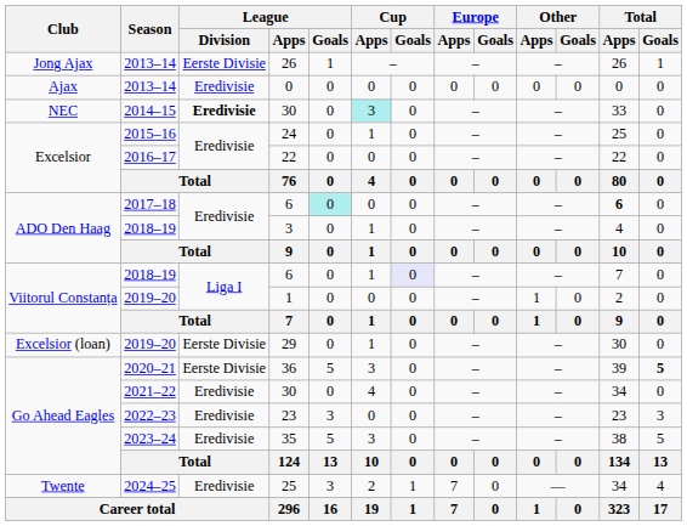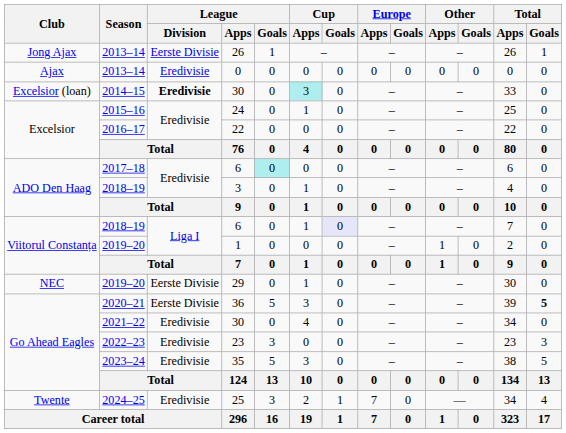2014–15 / 30 | Club: NEC -> Excelsior (loan)
2017–18 / 6 | Total / Apps: bold -> normal
29 | Club: Excelsior (loan) -> NEC
